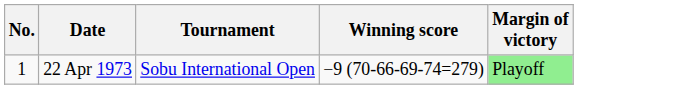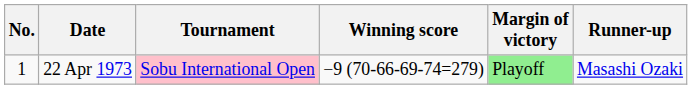+ column: Runner-up | Masashi Ozaki
22 Apr 1973 | Tournament: no background -> pink background
